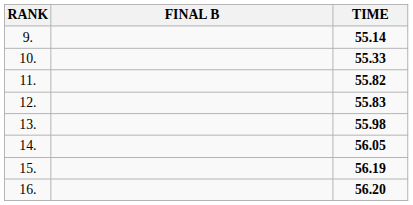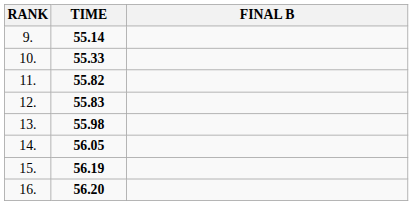columns swapped: FINAL B <-> TIME
